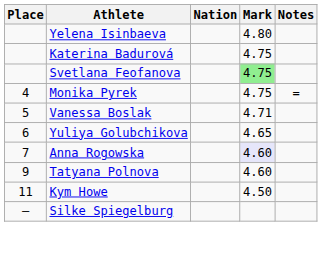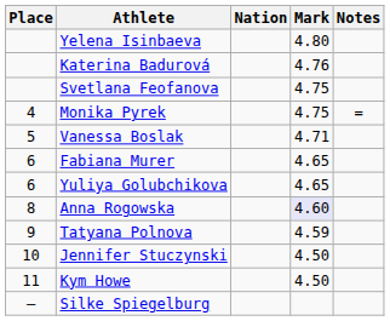Katerina Badurová | Mark: 4.75 -> 4.76
Svetlana Feofanova | Mark: lightgreen background -> no background
+ row: 6 | Fabiana Murer | 4.65
Anna Rogowska | Place: 7 -> 8
Tatyana Polnova | Mark: 4.60 -> 4.59
+ row: 10 | Jennifer Stuczynski | 4.50
